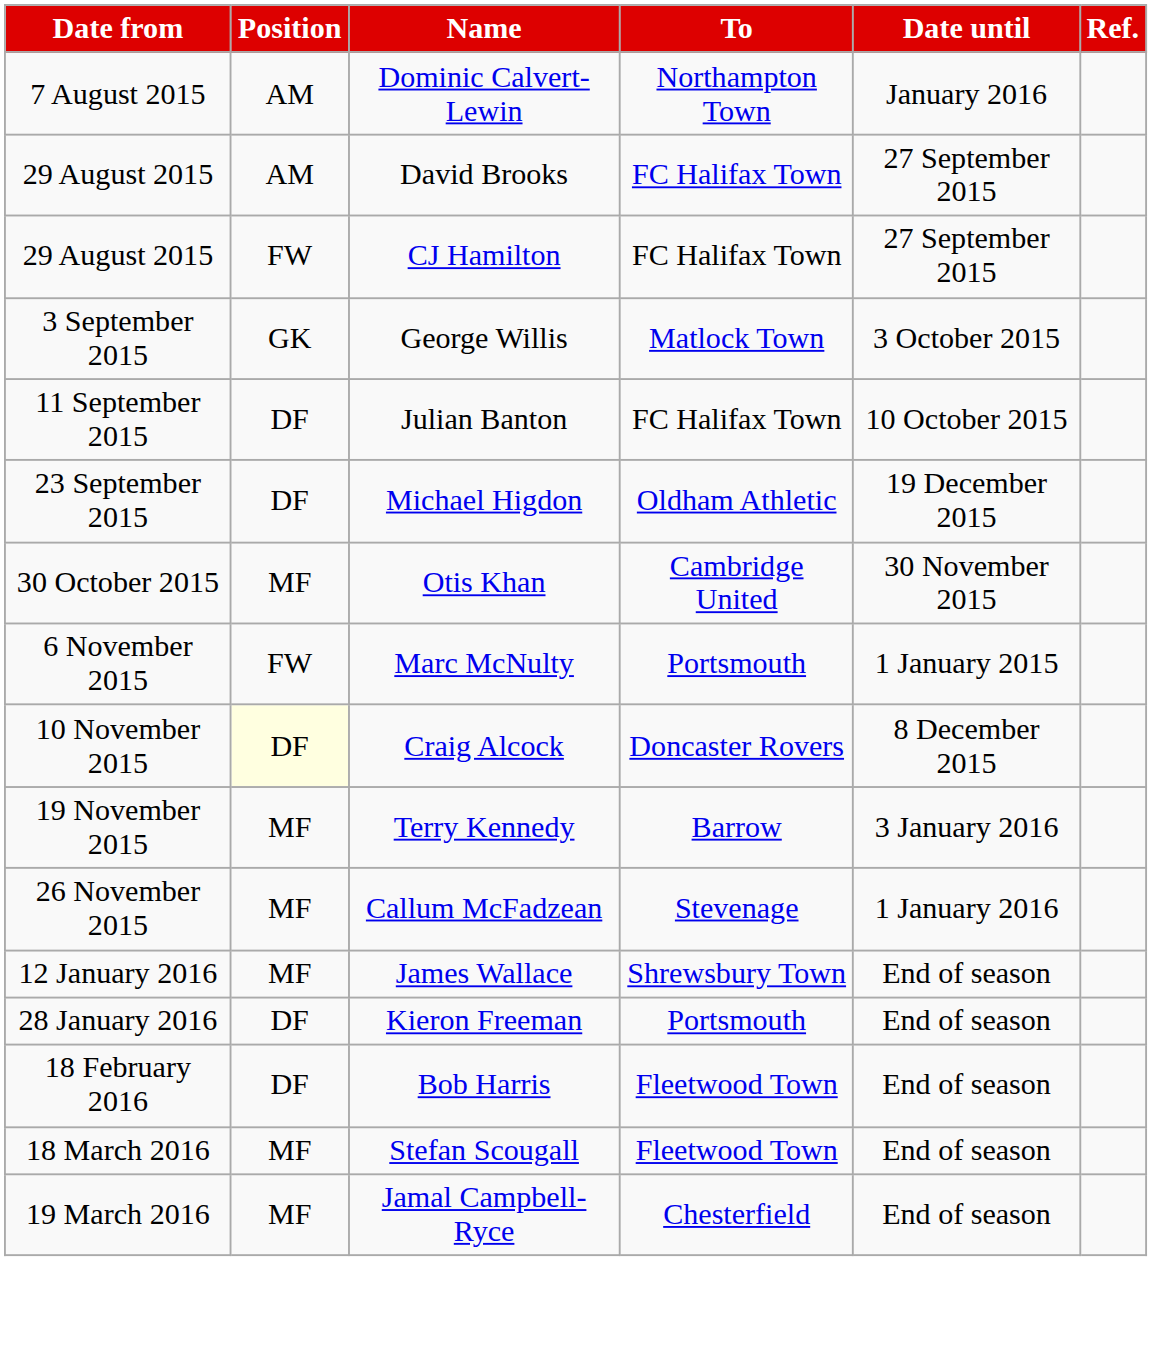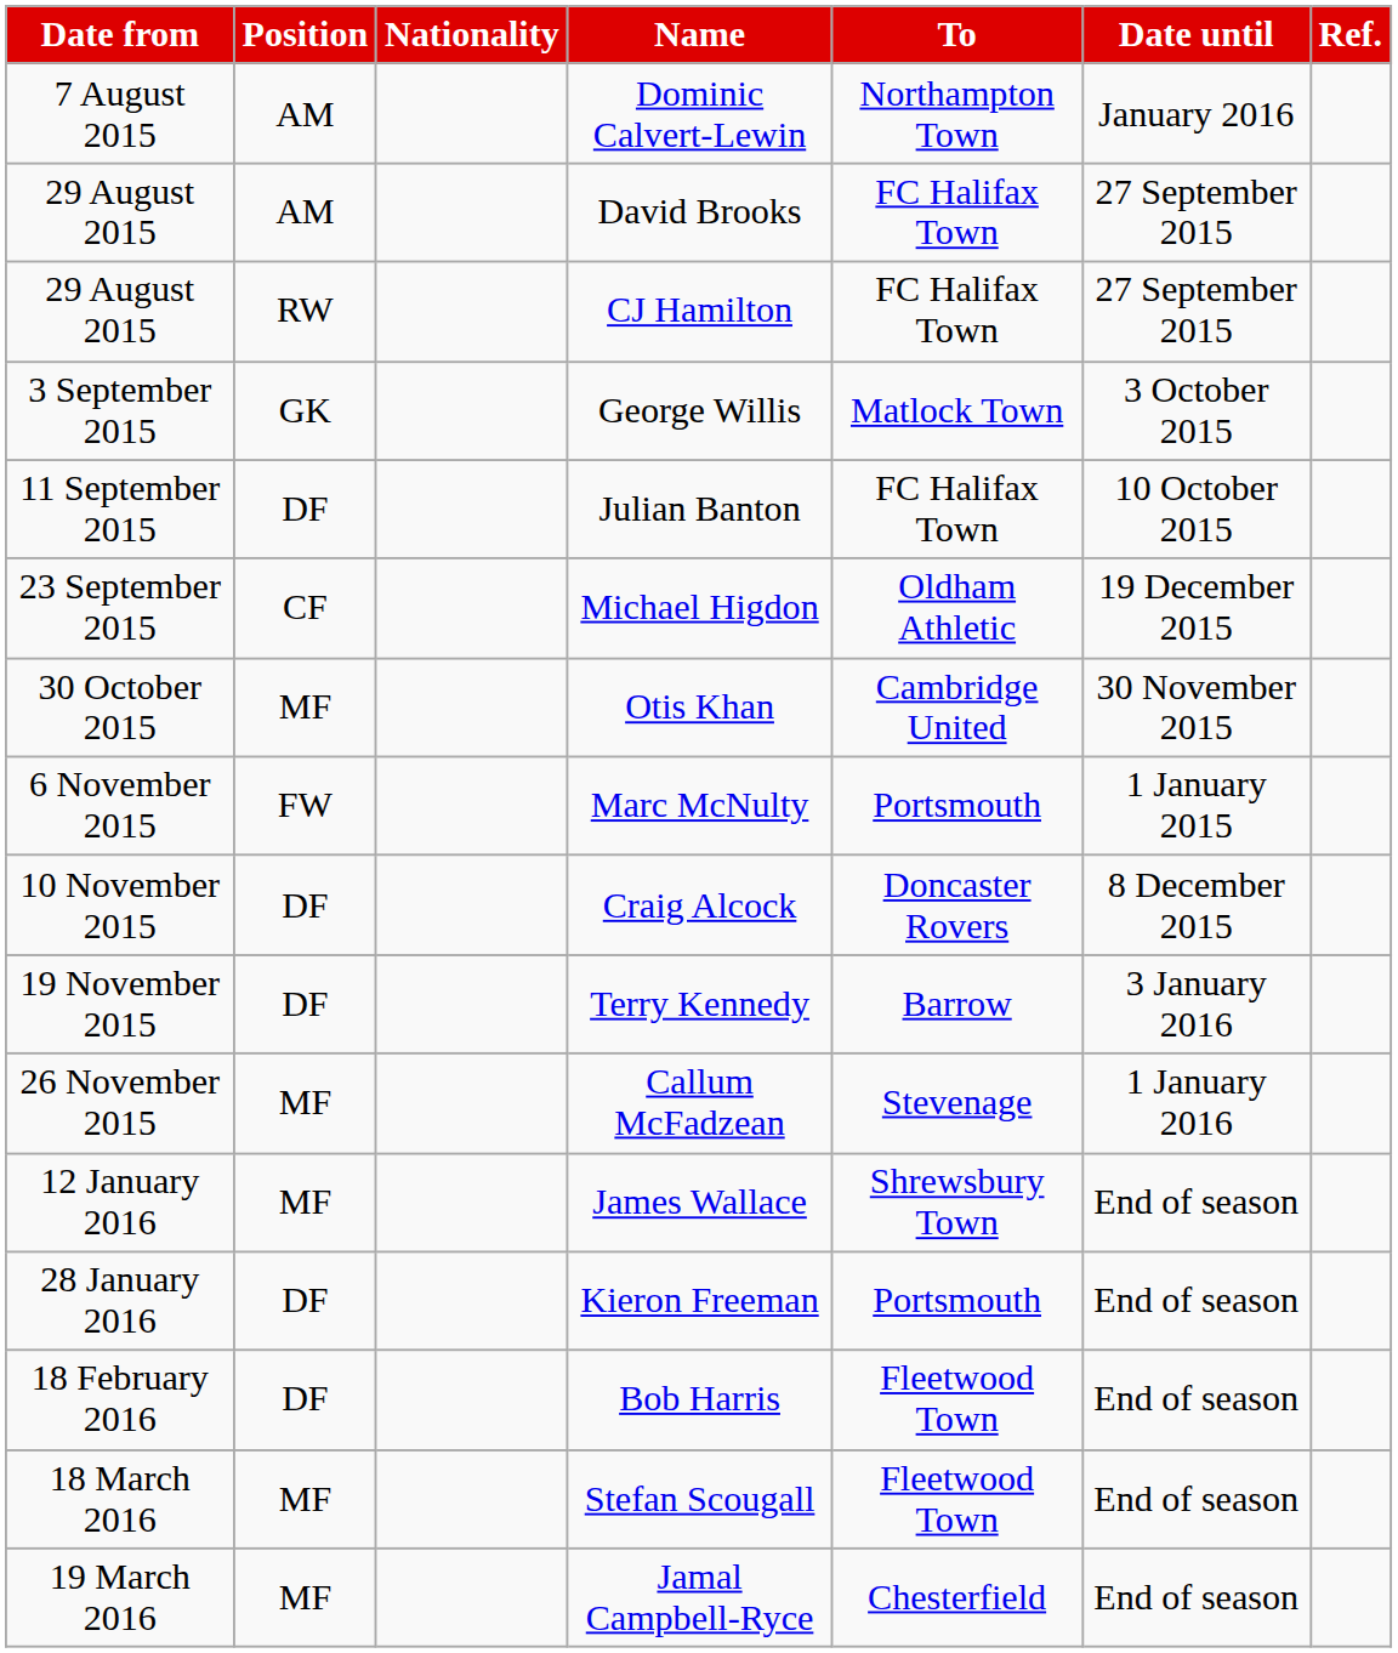+ column: Nationality
CJ Hamilton | Position: FW -> RW
Michael Higdon | Position: DF -> CF
Craig Alcock | Position: lightyellow background -> no background
Terry Kennedy | Position: MF -> DF
